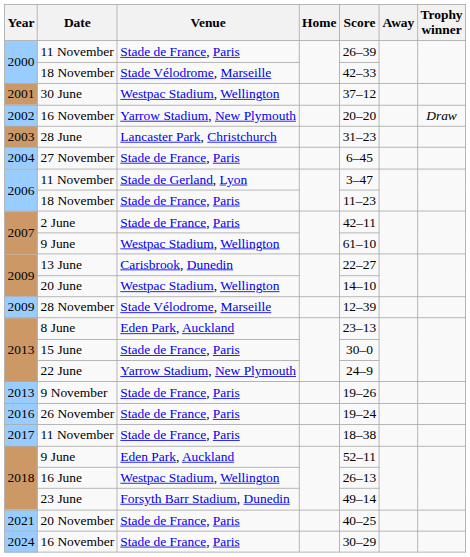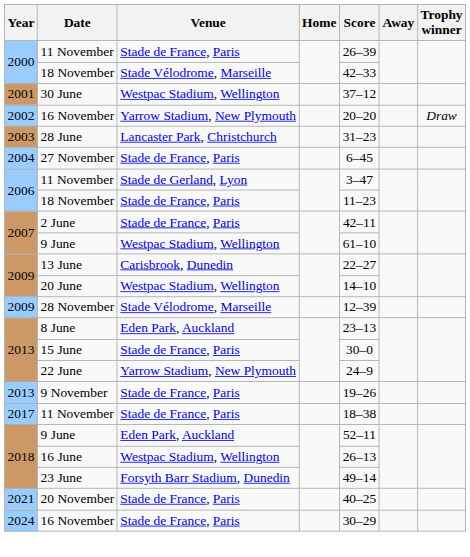- row: 2016 | 26 November | Stade de France, Paris | 19–24
